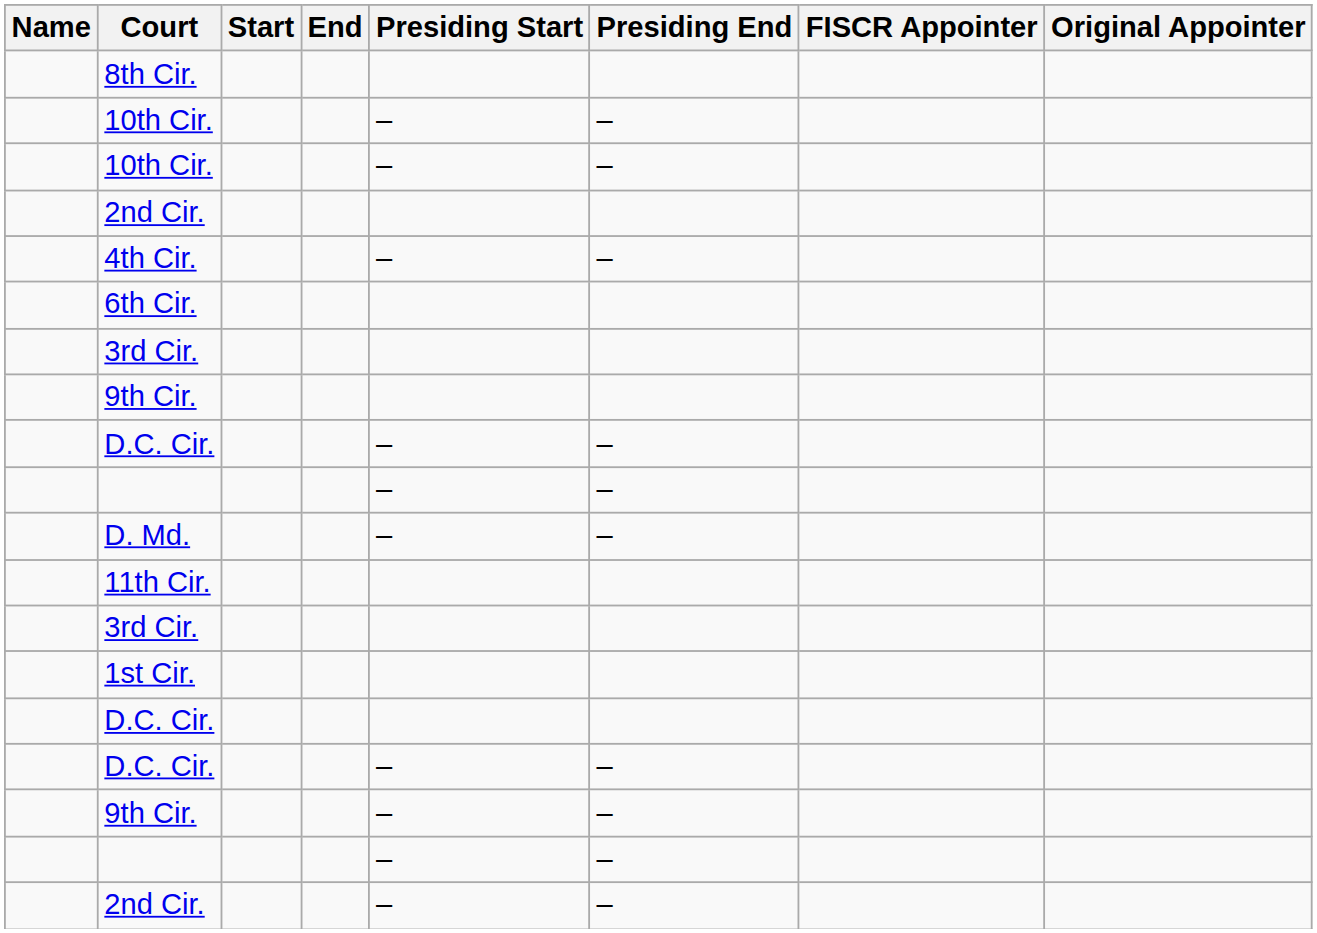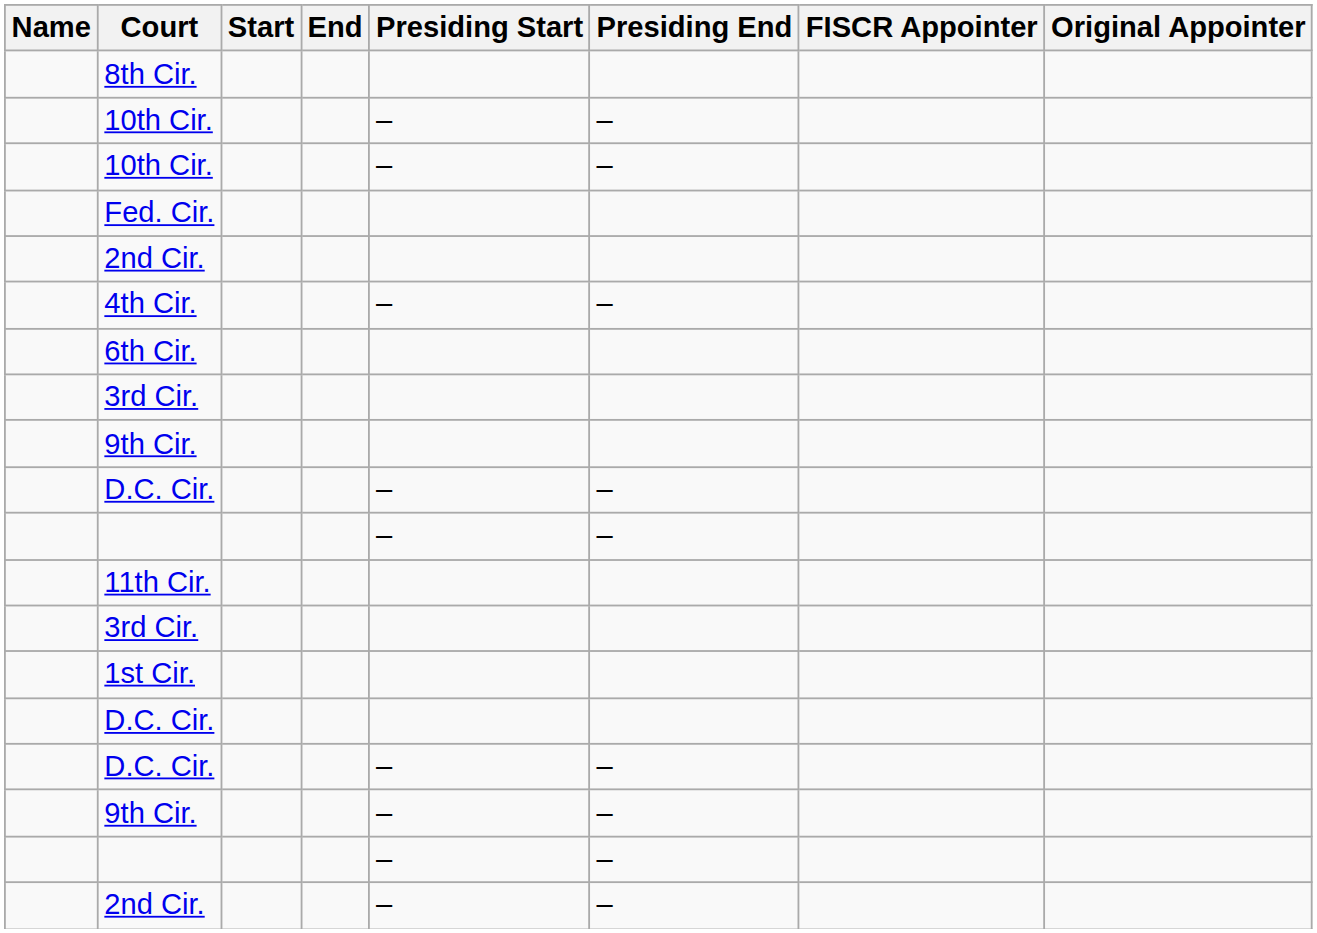+ row: Fed. Cir.
- row: D. Md. | – | –
